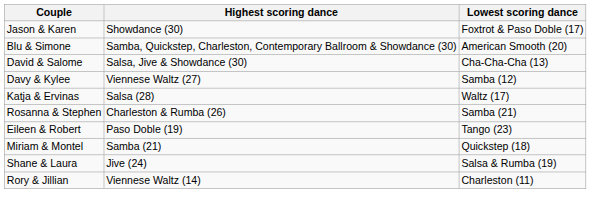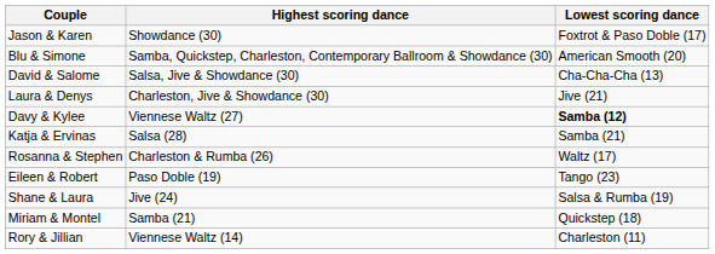+ row: Laura & Denys | Charleston, Jive & Showdance (30) | Jive (21)
Davy & Kylee | Lowest scoring dance: normal -> bold
Katja & Ervinas | Lowest scoring dance: Waltz (17) -> Samba (21)
Rosanna & Stephen | Lowest scoring dance: Samba (21) -> Waltz (17)
rows swapped: Shane & Laura <-> Miriam & Montel
